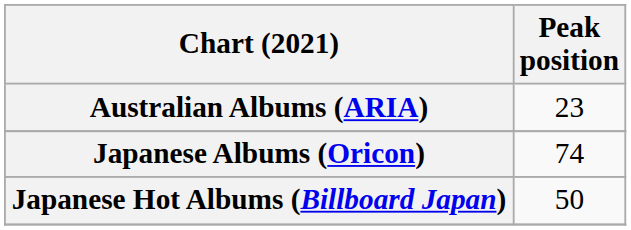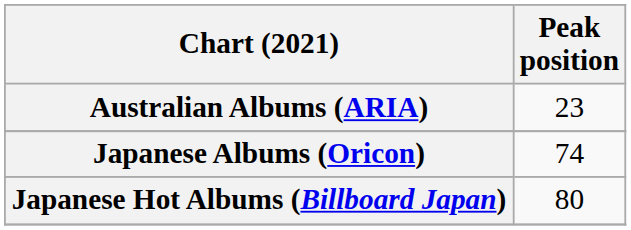Japanese Hot Albums (Billboard Japan) | Peak position: 50 -> 80
